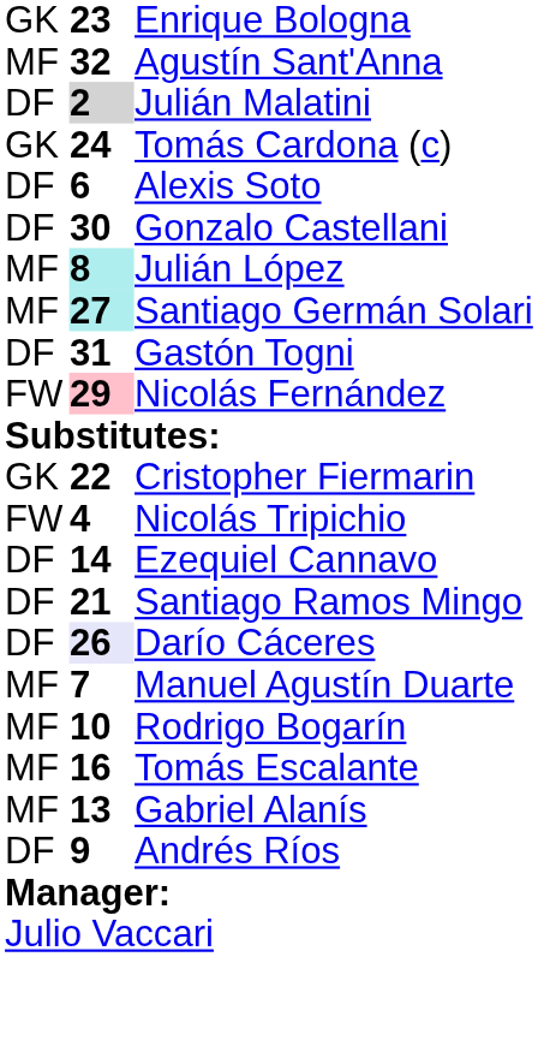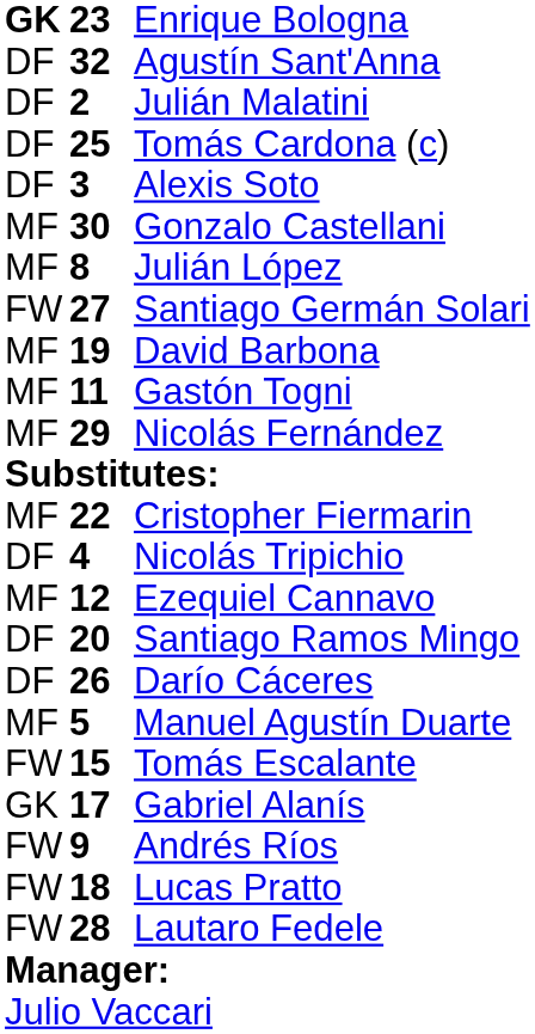Enrique Bologna | column 1: normal -> bold
Agustín Sant'Anna | column 1: MF -> DF
Julián Malatini | column 2: lightgrey background -> no background
Tomás Cardona (c) | column 1: GK -> DF
Tomás Cardona (c) | column 2: 24 -> 25
Alexis Soto | column 2: 6 -> 3
Gonzalo Castellani | column 1: DF -> MF
Julián López | column 2: paleturquoise background -> no background
Santiago Germán Solari | column 1: MF -> FW
Santiago Germán Solari | column 2: paleturquoise background -> no background
+ row: MF | 19 | David Barbona
Gastón Togni | column 1: DF -> MF
Gastón Togni | column 2: 31 -> 11
Nicolás Fernández | column 1: FW -> MF
Nicolás Fernández | column 2: pink background -> no background
Cristopher Fiermarin | column 1: GK -> MF
Nicolás Tripichio | column 1: FW -> DF
Ezequiel Cannavo | column 1: DF -> MF
Ezequiel Cannavo | column 2: 14 -> 12
Santiago Ramos Mingo | column 2: 21 -> 20
Darío Cáceres | column 2: lavender background -> no background
Manuel Agustín Duarte | column 2: 7 -> 5
- row: MF | 10 | Rodrigo Bogarín
Tomás Escalante | column 1: MF -> FW
Tomás Escalante | column 2: 16 -> 15
Gabriel Alanís | column 1: MF -> GK
Gabriel Alanís | column 2: 13 -> 17
Andrés Ríos | column 1: DF -> FW
+ row: FW | 18 | Lucas Pratto
+ row: FW | 28 | Lautaro Fedele
